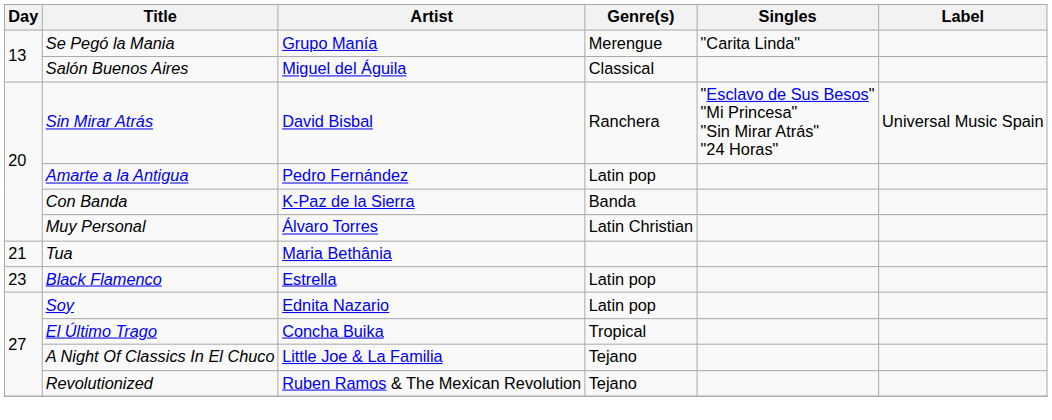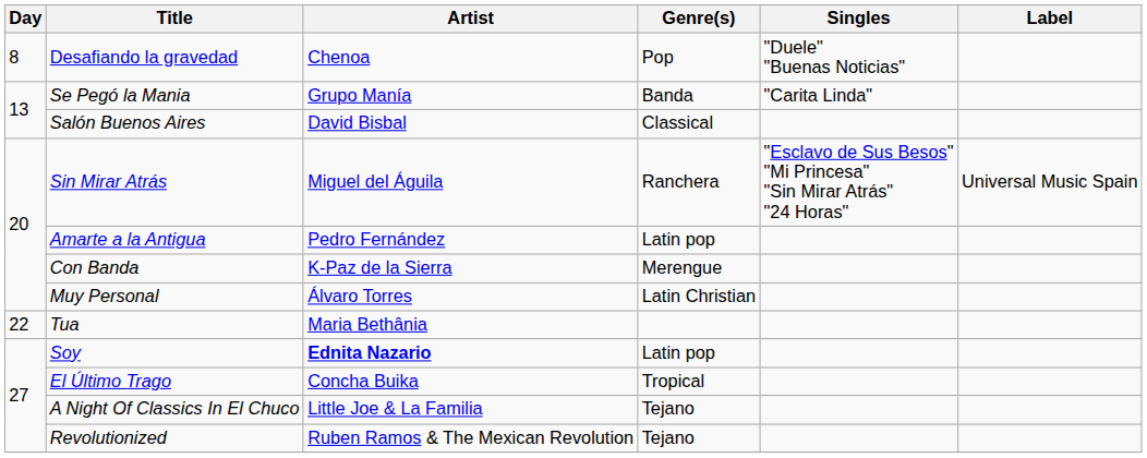+ row: 8 | Desafiando la gravedad | Chenoa | Pop | "Duele" "Buenas Noticias"
Se Pegó la Mania | Genre(s): Merengue -> Banda
Salón Buenos Aires | Artist: Miguel del Águila -> David Bisbal
Sin Mirar Atrás | Artist: David Bisbal -> Miguel del Águila
Con Banda | Genre(s): Banda -> Merengue
Tua | Day: 21 -> 22
- row: 23 | Black Flamenco | Estrella | Latin pop
Soy | Artist: normal -> bold
